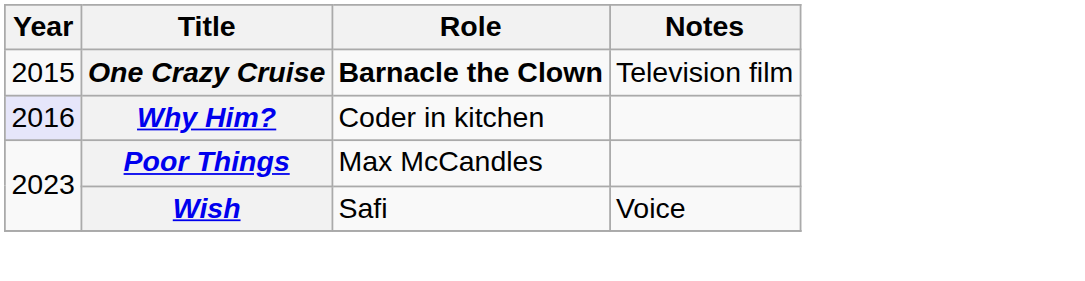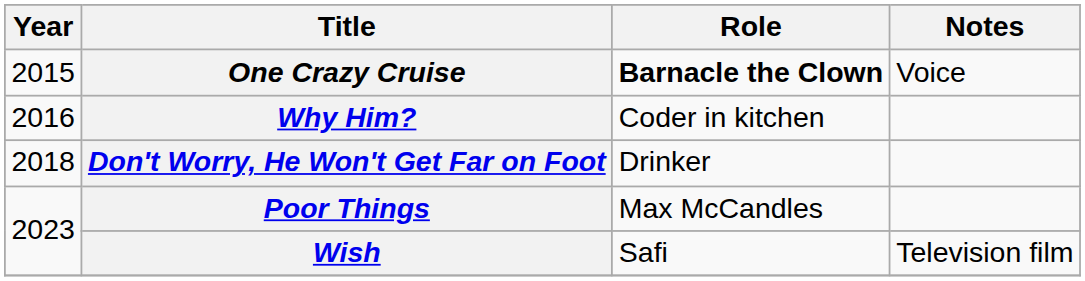One Crazy Cruise | Notes: Television film -> Voice
Why Him? | Year: lavender background -> no background
+ row: 2018 | Don't Worry, He Won't Get Far on Foot | Drinker
Wish | Notes: Voice -> Television film
